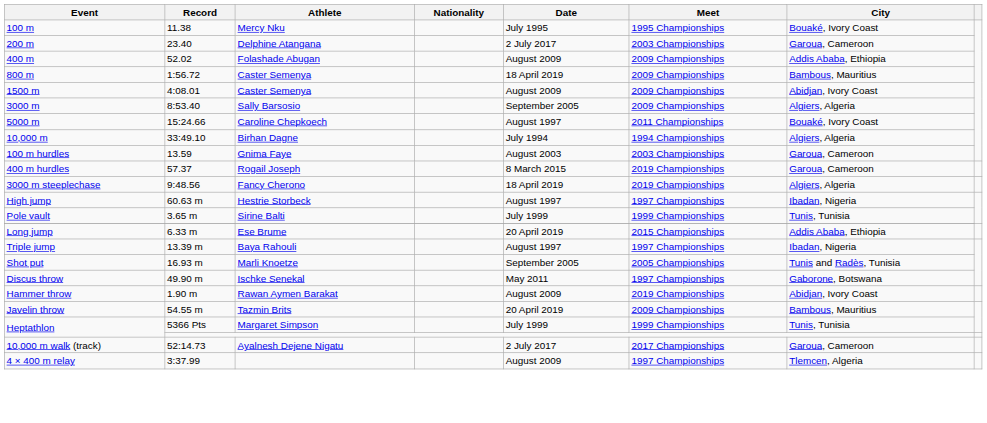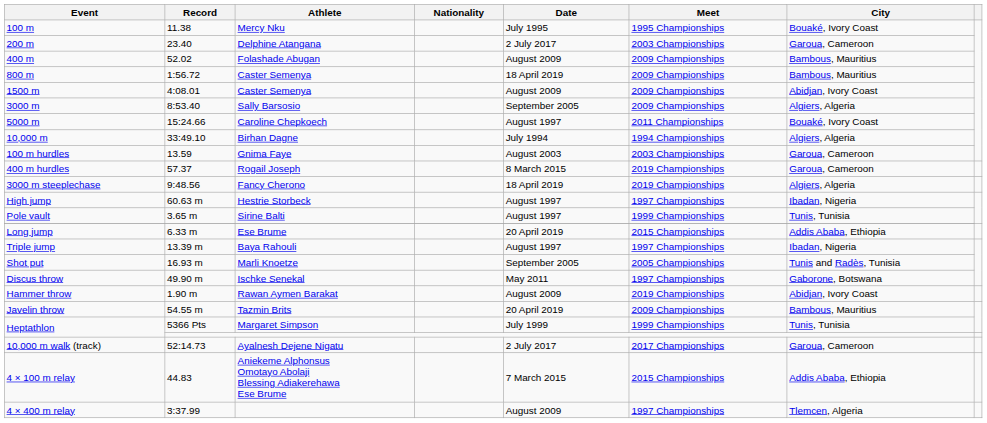400 m | City: Addis Ababa, Ethiopia -> Bambous, Mauritius
Pole vault | Date: July 1999 -> August 1997
+ row: 4 × 100 m relay | 44.83 | Aniekeme Alphonsus Omotayo Abolaji Blessing Adiakerehawa Ese Brume | 7 March 2015 | 2015 Championships | Addis Ababa, Ethiopia
